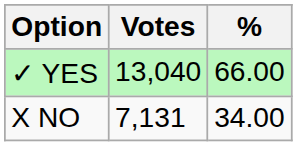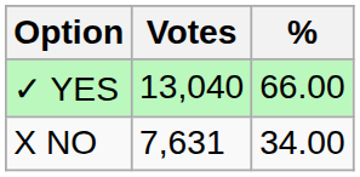X NO | Votes: 7,131 -> 7,631
